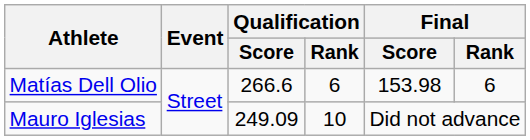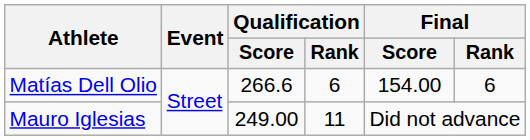Matías Dell Olio | Final / Score: 153.98 -> 154.00
Mauro Iglesias | Qualification / Score: 249.09 -> 249.00
Mauro Iglesias | Qualification / Rank: 10 -> 11
